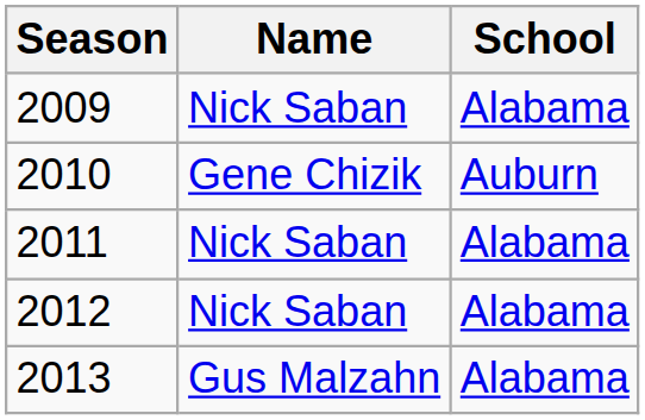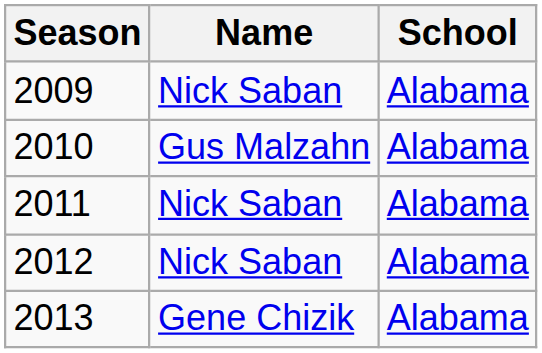2010 | Name: Gene Chizik -> Gus Malzahn
2010 | School: Auburn -> Alabama
2013 | Name: Gus Malzahn -> Gene Chizik
